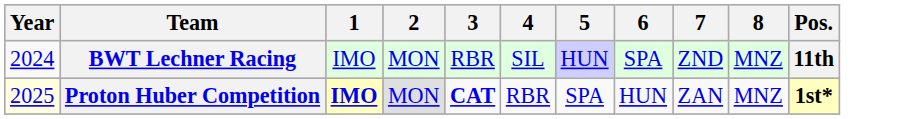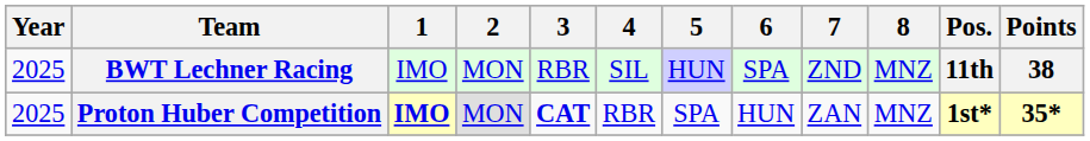+ column: Points | 38 | 35*
BWT Lechner Racing | Year: 2024 -> 2025
Proton Huber Competition | Year: lightyellow background -> no background
